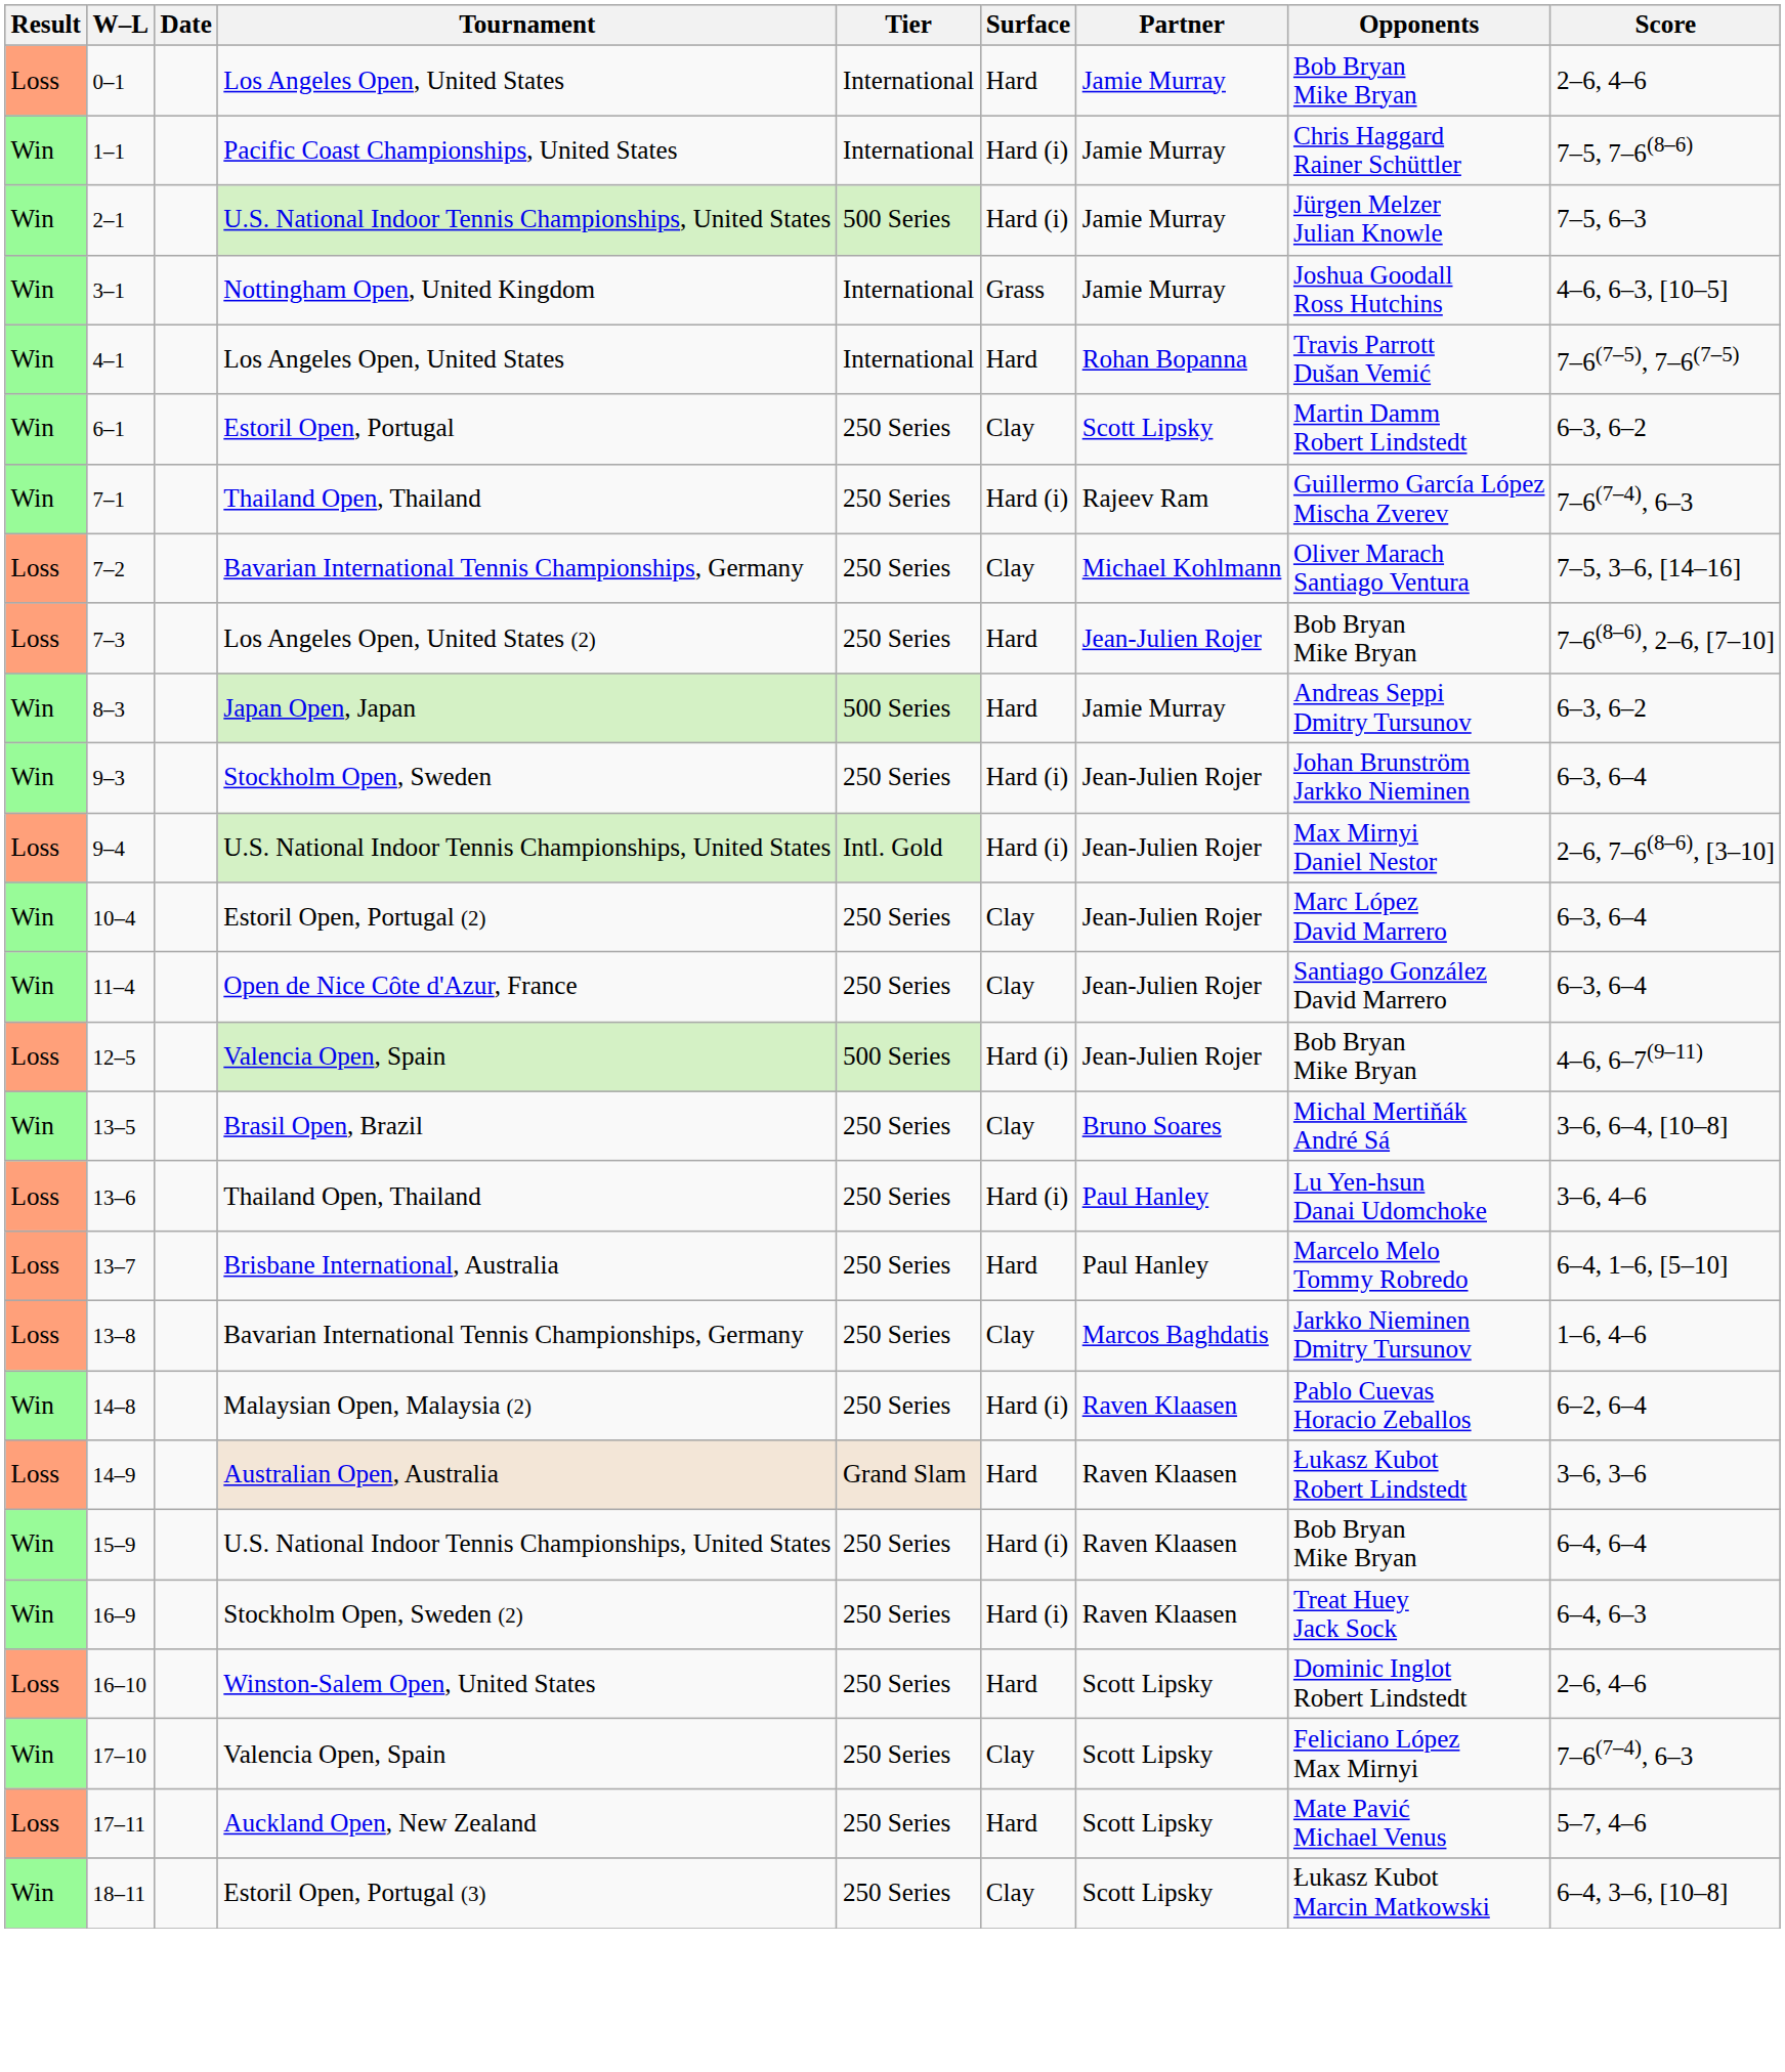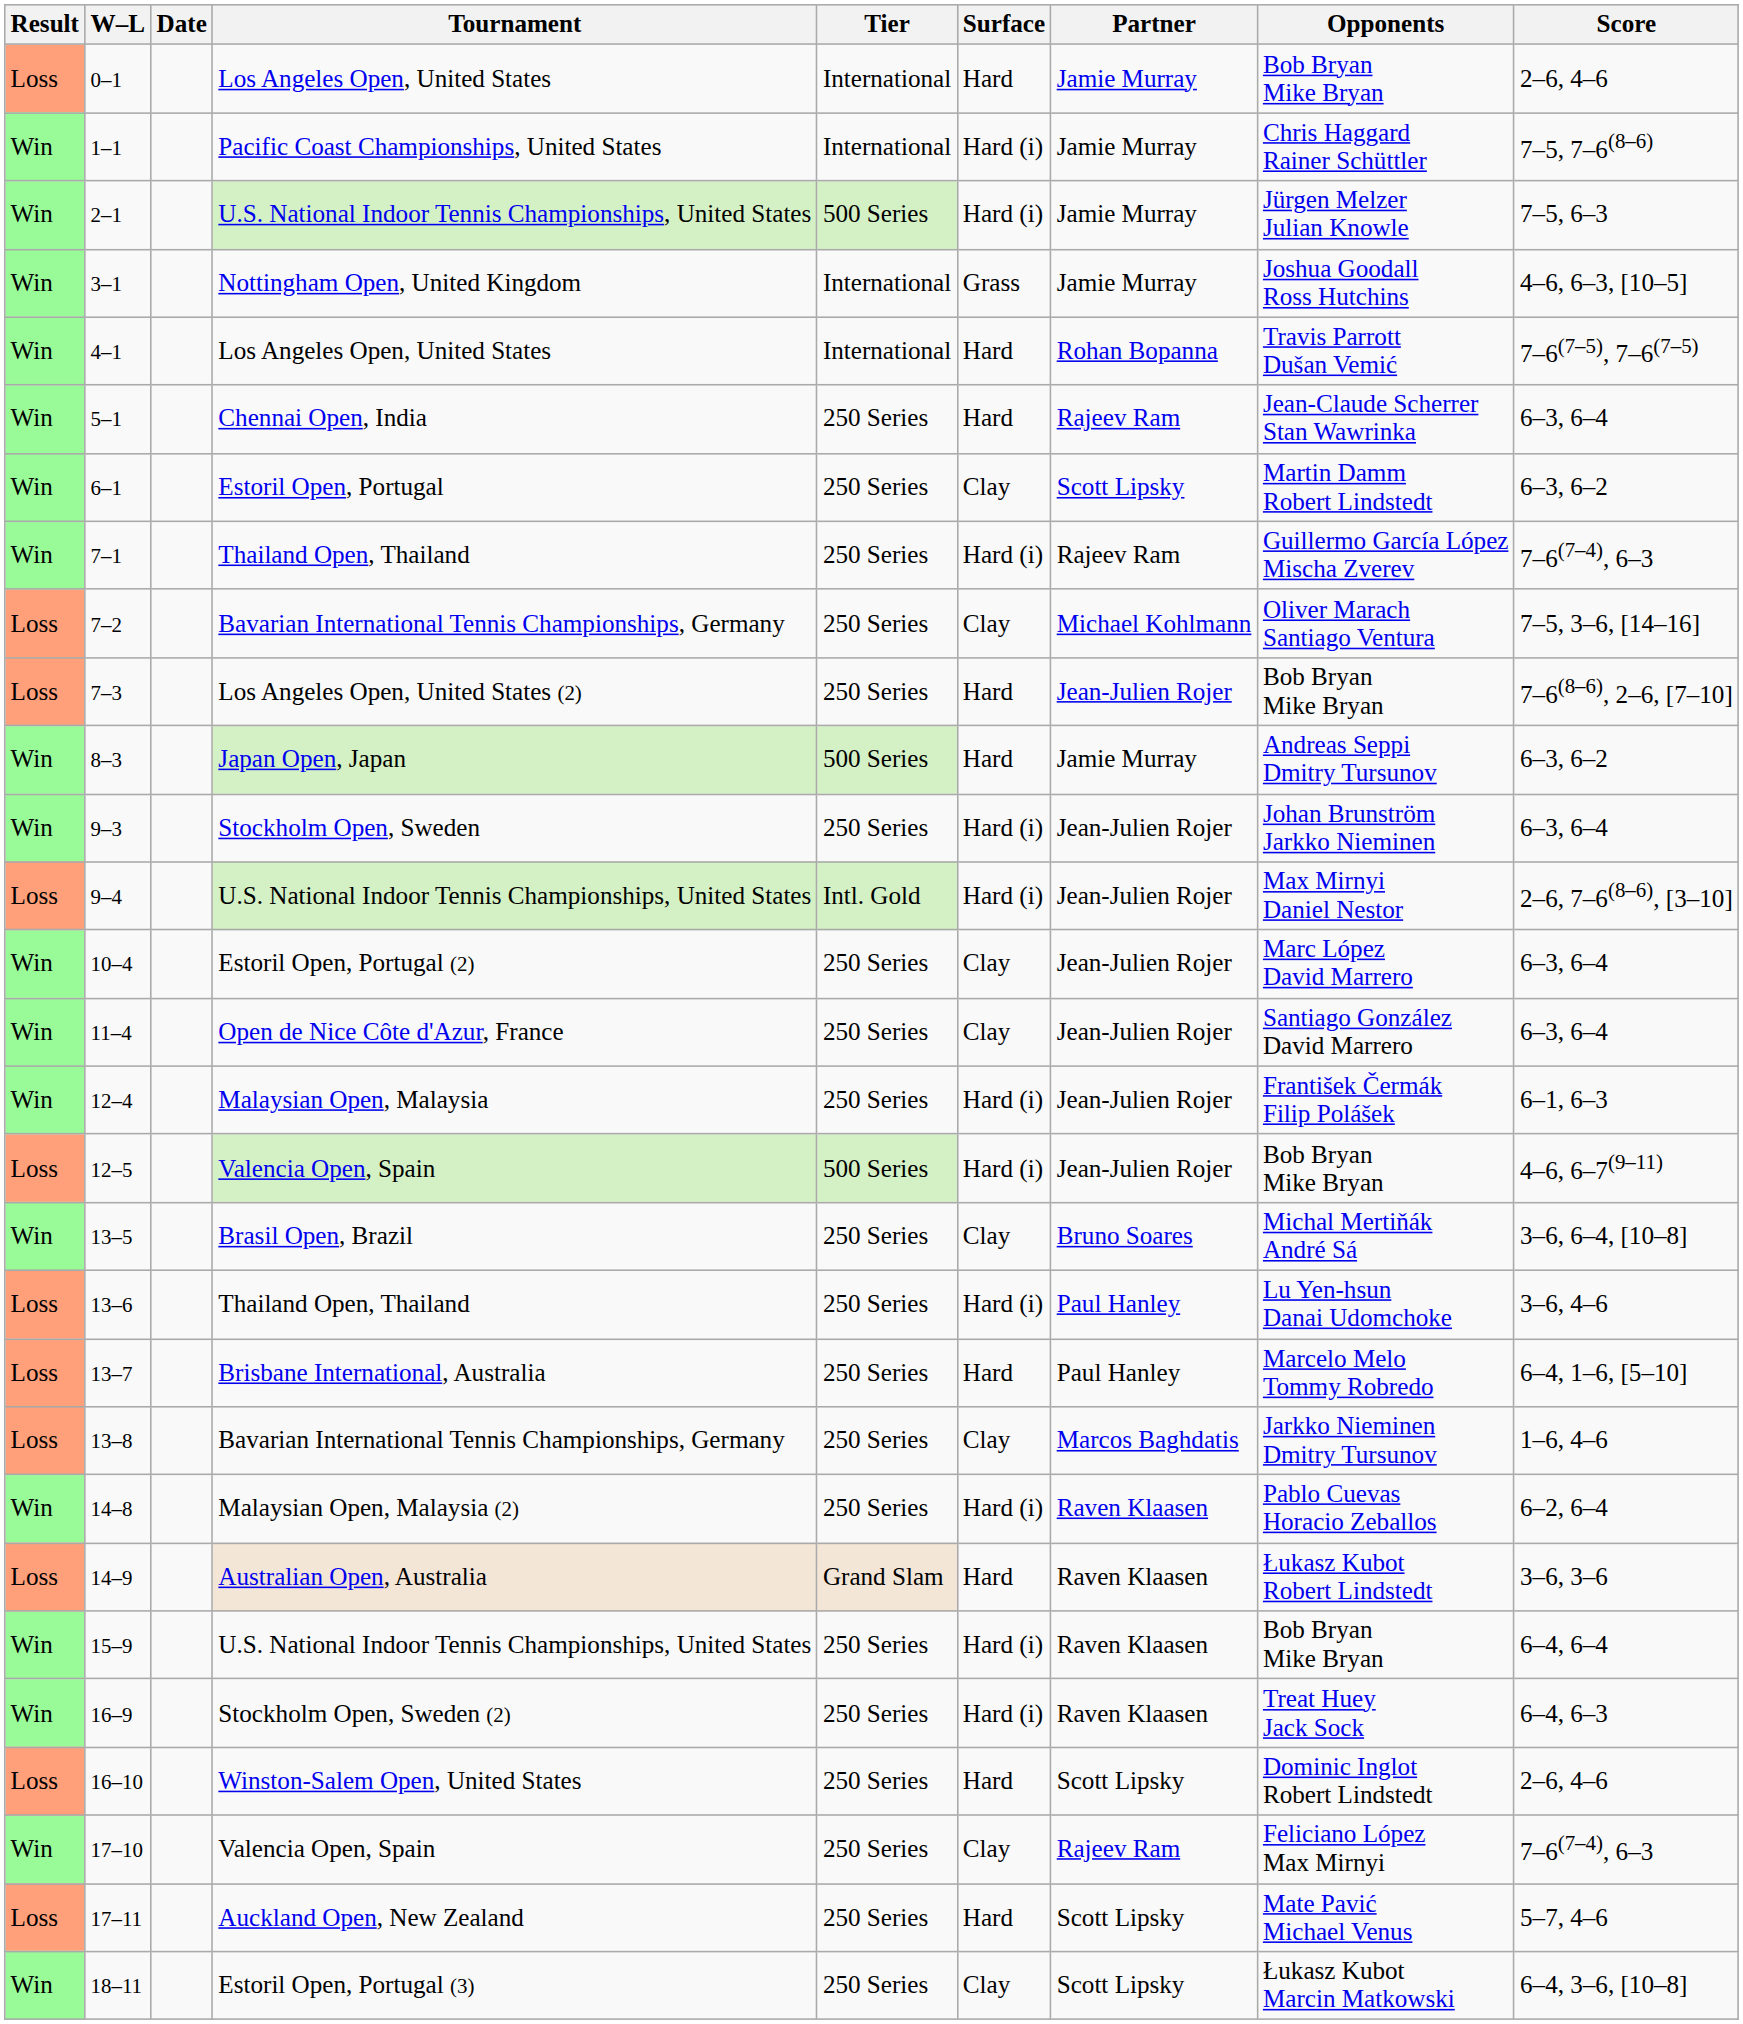+ row: Win | 5–1 | Chennai Open, India | 250 Series | Hard | Rajeev Ram | Jean-Claude Scherrer Stan Wawrinka | 6–3, 6–4
+ row: Win | 12–4 | Malaysian Open, Malaysia | 250 Series | Hard (i) | Jean-Julien Rojer | František Čermák Filip Polášek | 6–1, 6–3
17–10 | Partner: Scott Lipsky -> Rajeev Ram
